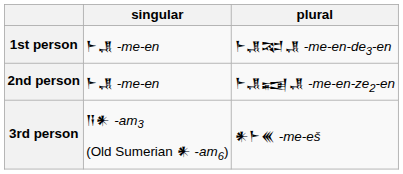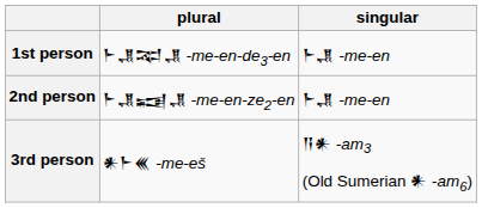columns swapped: singular <-> plural
